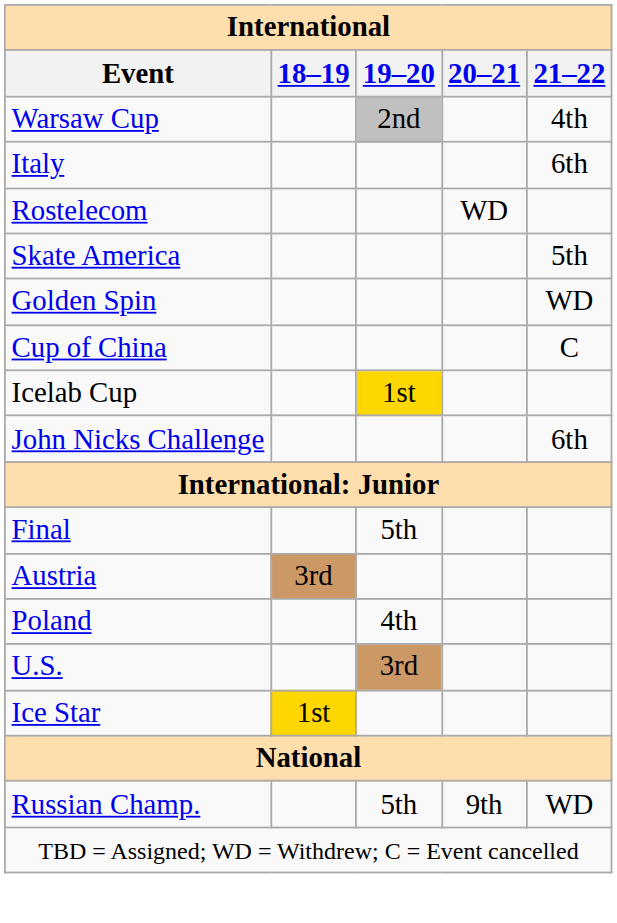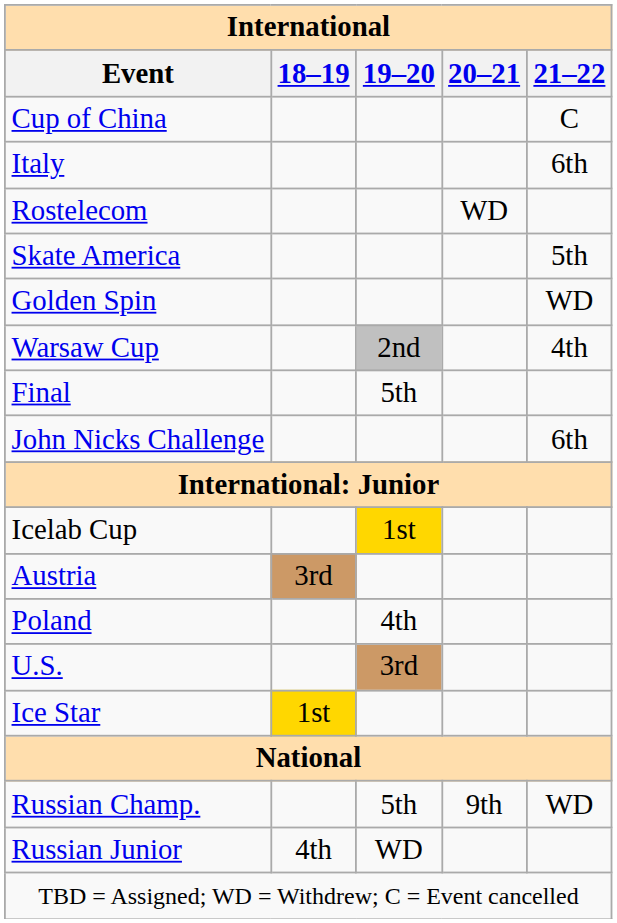rows swapped: Cup of China <-> Warsaw Cup
rows swapped: Icelab Cup <-> Final
+ row: Russian Junior | 4th | WD
